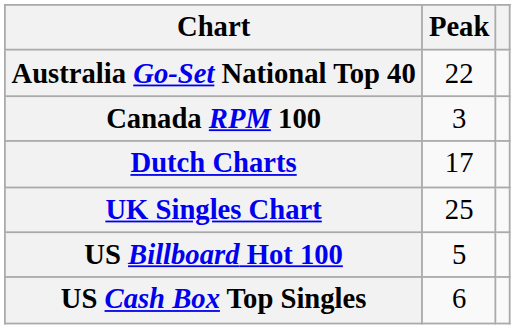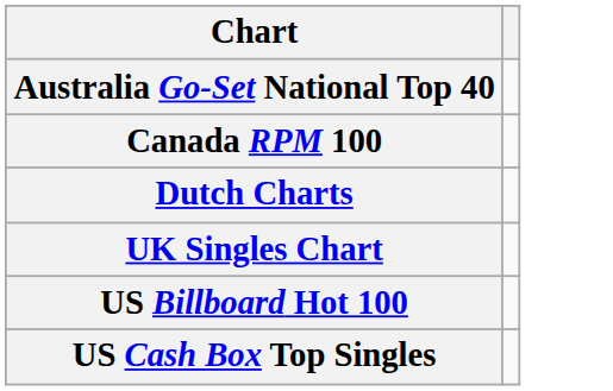- column: Peak | 22 | 3 | 17 | 25 | 5 | 6
